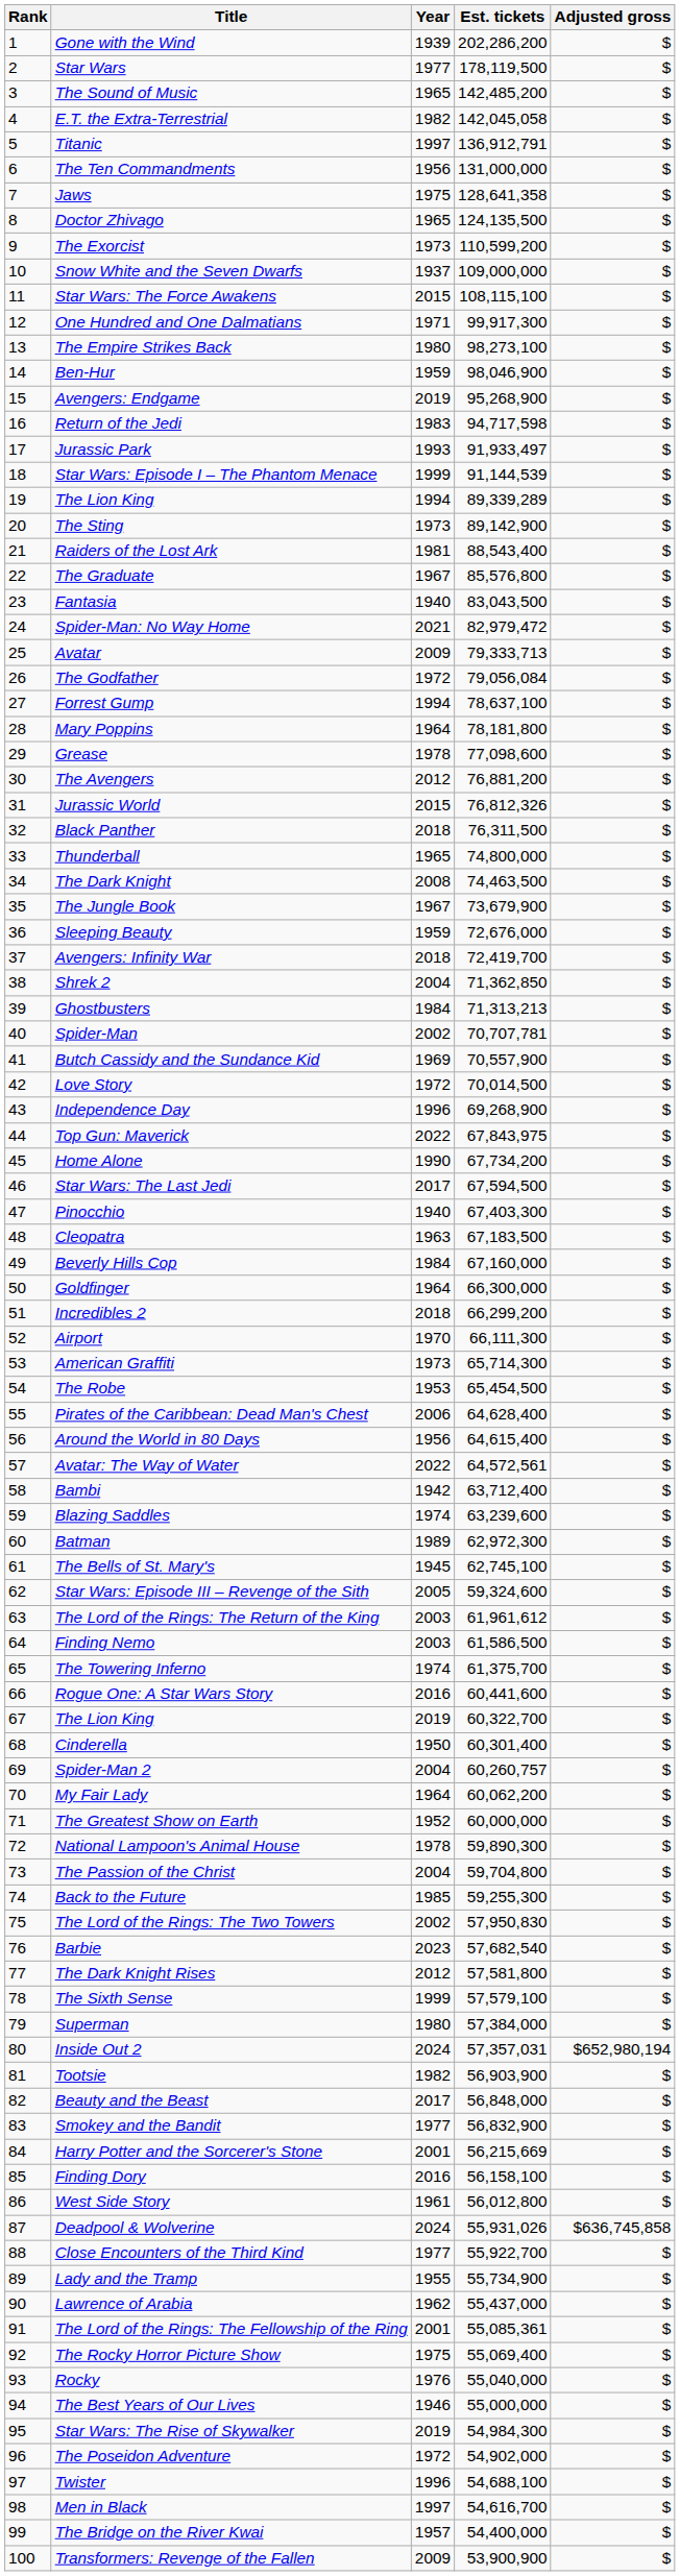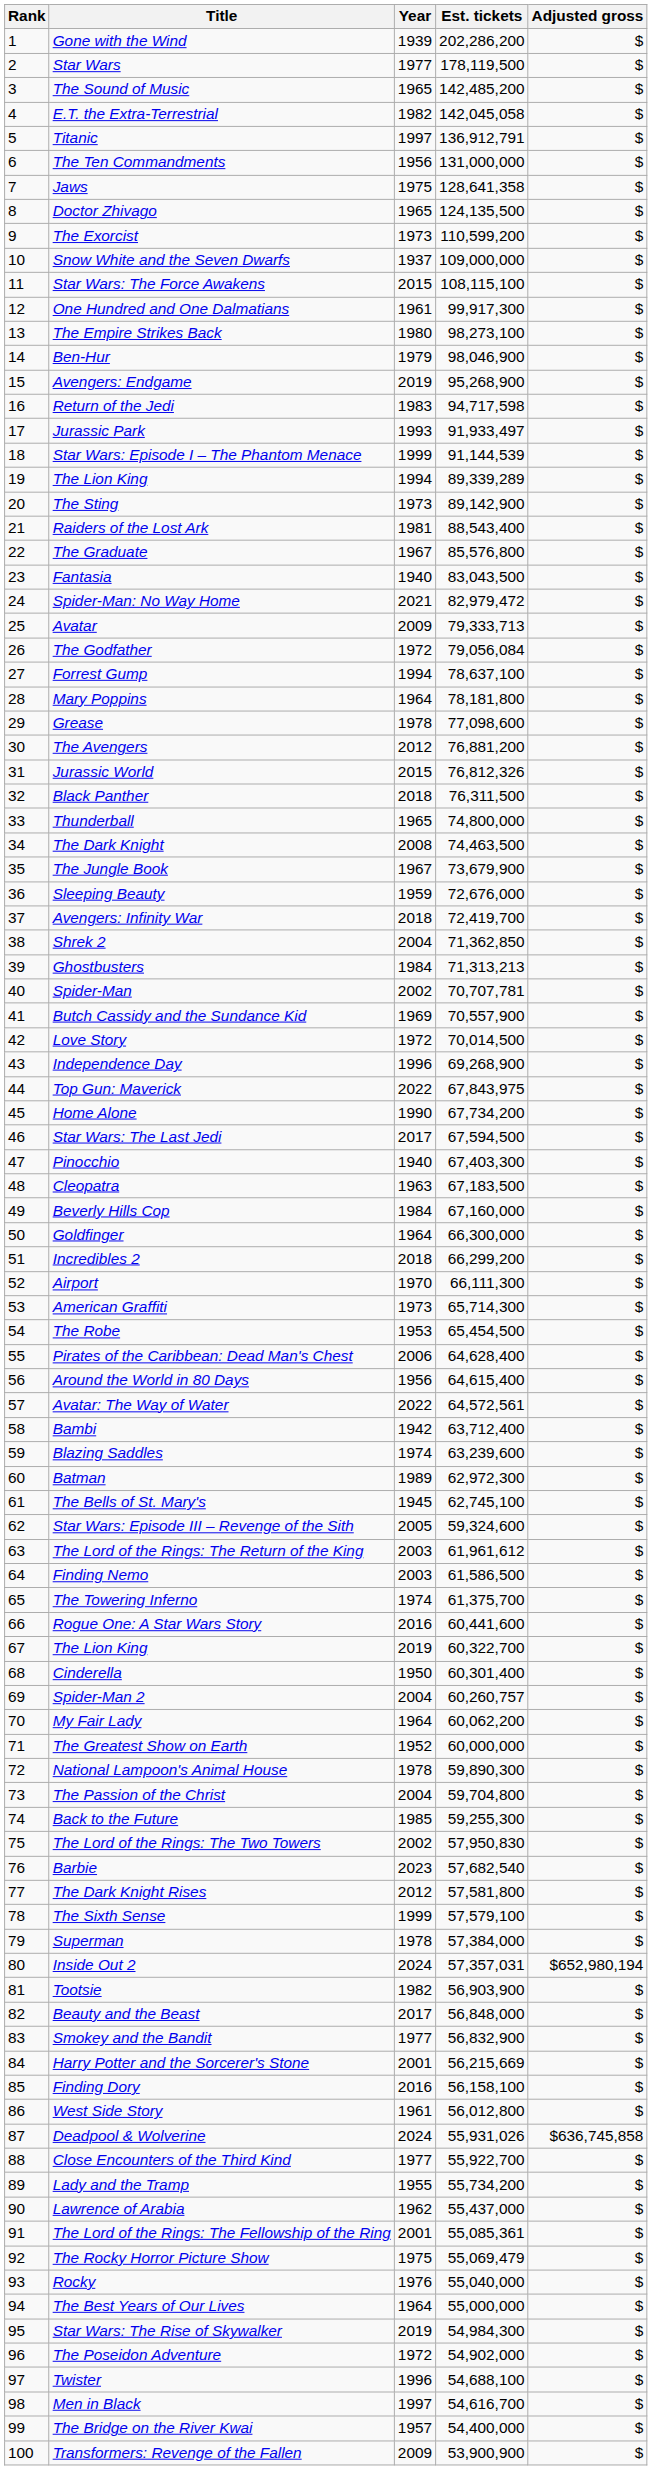One Hundred and One Dalmatians | Year: 1971 -> 1961
Ben-Hur | Year: 1959 -> 1979
Superman | Year: 1980 -> 1978
Lady and the Tramp | Est. tickets: 55,734,900 -> 55,734,200
The Rocky Horror Picture Show | Est. tickets: 55,069,400 -> 55,069,479
The Best Years of Our Lives | Year: 1946 -> 1964
